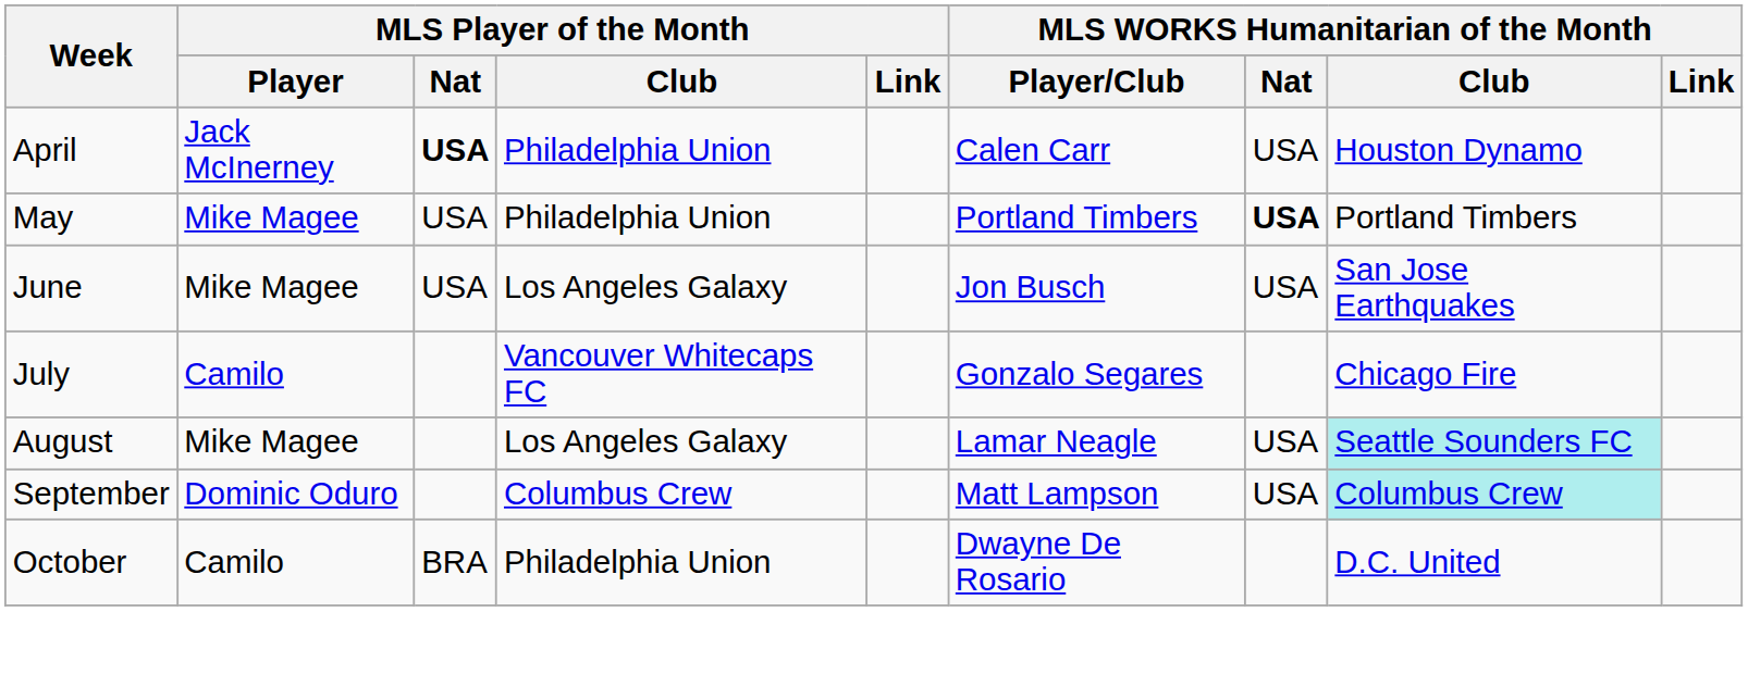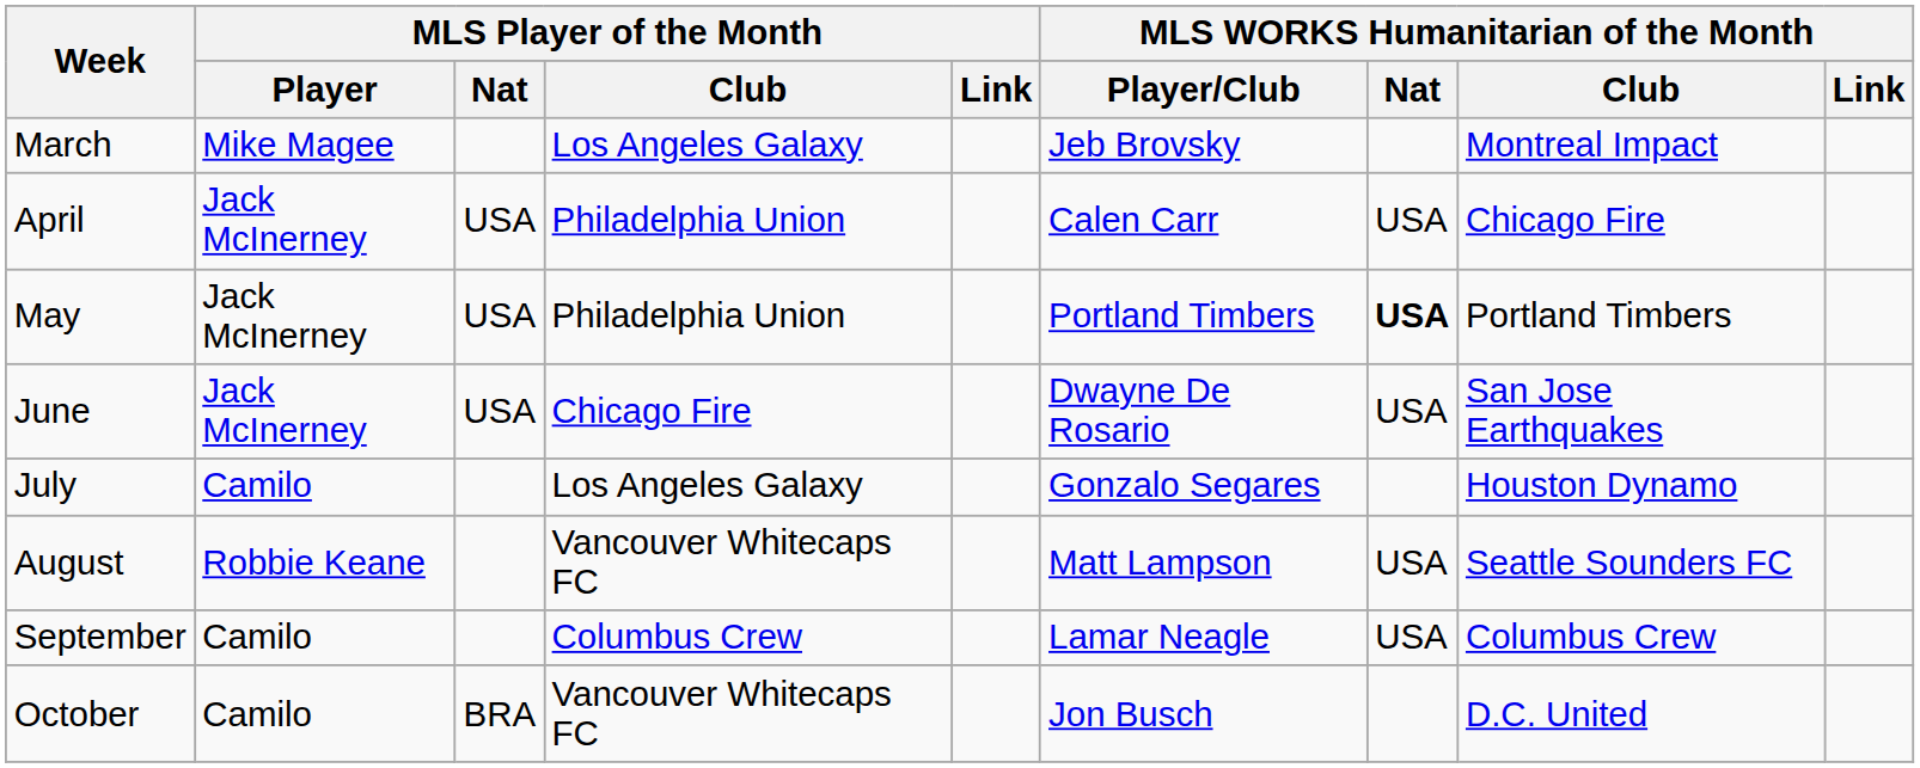+ row: March | Mike Magee | Los Angeles Galaxy | Jeb Brovsky | Montreal Impact
April | MLS Player of the Month / Nat: bold -> normal
April | MLS WORKS Humanitarian of the Month / Club: Houston Dynamo -> Chicago Fire
May | MLS Player of the Month / Player: Mike Magee -> Jack McInerney
June | MLS Player of the Month / Player: Mike Magee -> Jack McInerney
June | MLS Player of the Month / Club: Los Angeles Galaxy -> Chicago Fire
June | MLS WORKS Humanitarian of the Month / Player/Club: Jon Busch -> Dwayne De Rosario
July | MLS Player of the Month / Club: Vancouver Whitecaps FC -> Los Angeles Galaxy
July | MLS WORKS Humanitarian of the Month / Club: Chicago Fire -> Houston Dynamo
August | MLS Player of the Month / Player: Mike Magee -> Robbie Keane
August | MLS Player of the Month / Club: Los Angeles Galaxy -> Vancouver Whitecaps FC
August | MLS WORKS Humanitarian of the Month / Player/Club: Lamar Neagle -> Matt Lampson
August | MLS WORKS Humanitarian of the Month / Club: paleturquoise background -> no background
September | MLS Player of the Month / Player: Dominic Oduro -> Camilo
September | MLS WORKS Humanitarian of the Month / Player/Club: Matt Lampson -> Lamar Neagle
September | MLS WORKS Humanitarian of the Month / Club: paleturquoise background -> no background
October | MLS Player of the Month / Club: Philadelphia Union -> Vancouver Whitecaps FC
October | MLS WORKS Humanitarian of the Month / Player/Club: Dwayne De Rosario -> Jon Busch
